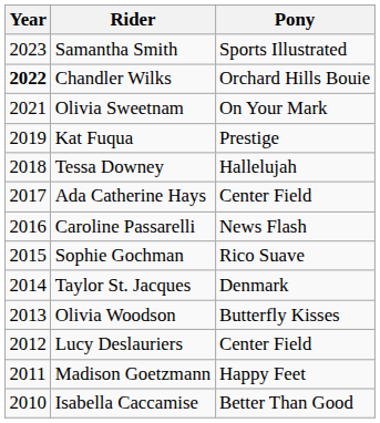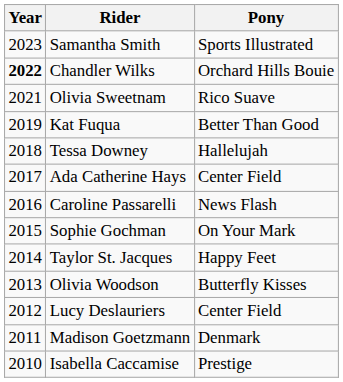Olivia Sweetnam | Pony: On Your Mark -> Rico Suave
Kat Fuqua | Pony: Prestige -> Better Than Good
Sophie Gochman | Pony: Rico Suave -> On Your Mark
Taylor St. Jacques | Pony: Denmark -> Happy Feet
Madison Goetzmann | Pony: Happy Feet -> Denmark
Isabella Caccamise | Pony: Better Than Good -> Prestige
